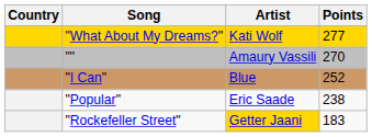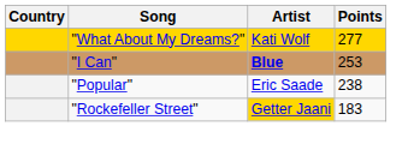- row: "" | Amaury Vassili | 270
"I Can" | Artist: normal -> bold
"I Can" | Points: 252 -> 253
